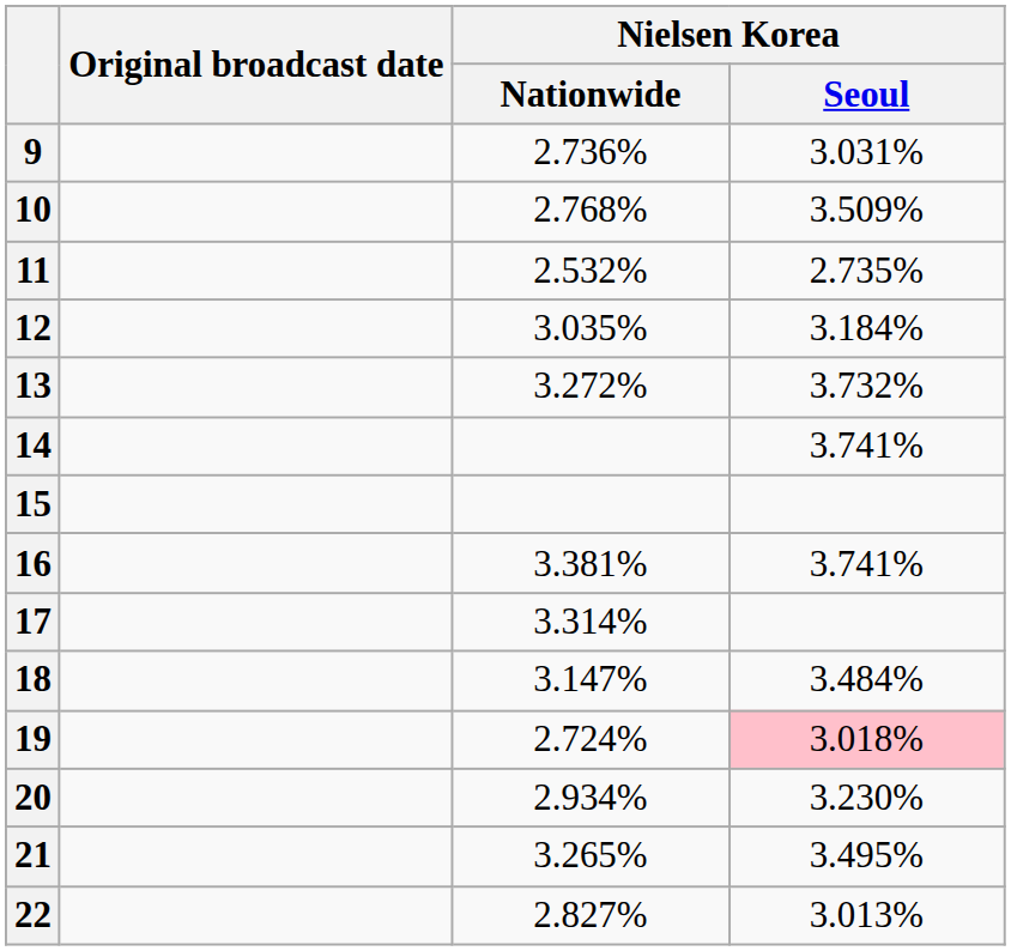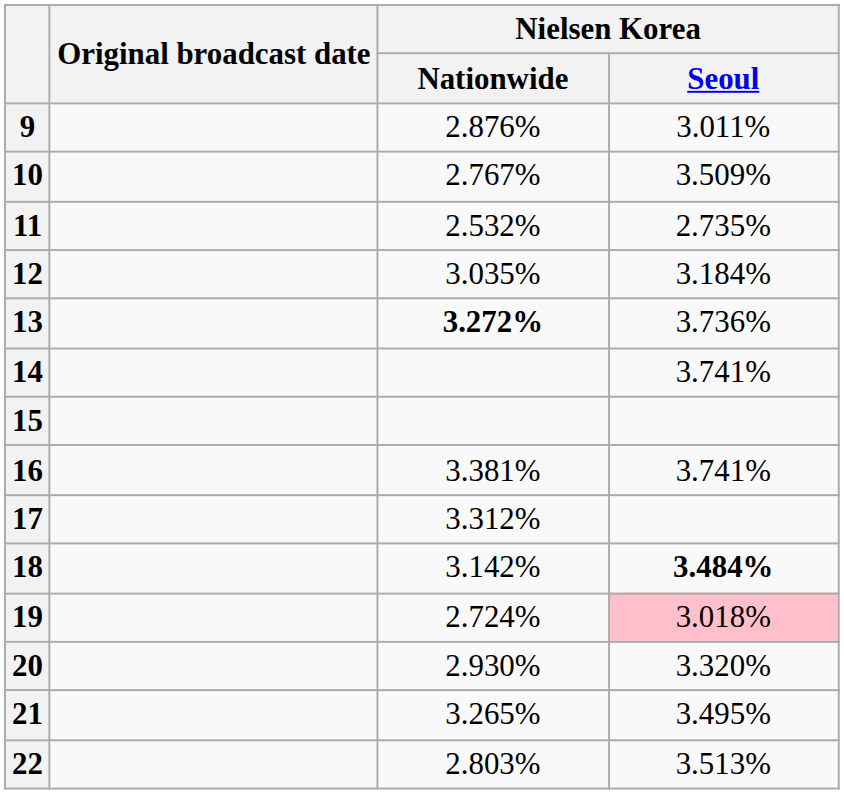9 | Nielsen Korea / Nationwide: 2.736% -> 2.876%
9 | Nielsen Korea / Seoul: 3.031% -> 3.011%
10 | Nielsen Korea / Nationwide: 2.768% -> 2.767%
13 | Nielsen Korea / Nationwide: normal -> bold
13 | Nielsen Korea / Seoul: 3.732% -> 3.736%
17 | Nielsen Korea / Nationwide: 3.314% -> 3.312%
18 | Nielsen Korea / Nationwide: 3.147% -> 3.142%
18 | Nielsen Korea / Seoul: normal -> bold
20 | Nielsen Korea / Nationwide: 2.934% -> 2.930%
20 | Nielsen Korea / Seoul: 3.230% -> 3.320%
22 | Nielsen Korea / Nationwide: 2.827% -> 2.803%
22 | Nielsen Korea / Seoul: 3.013% -> 3.513%
